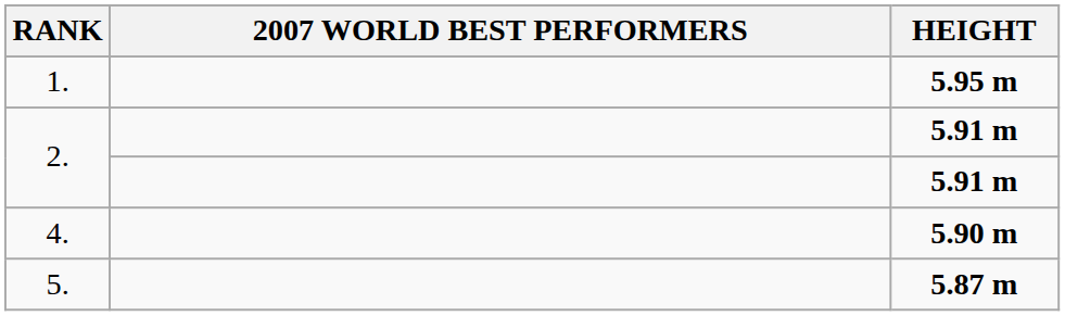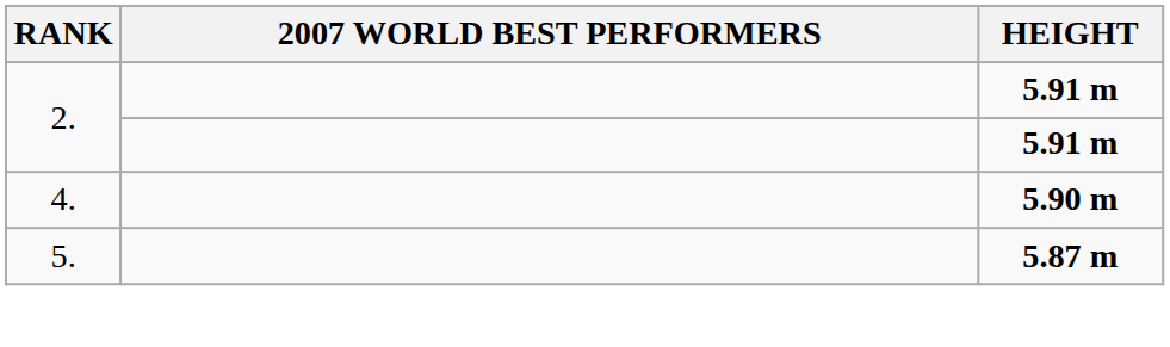- row: 1. | 5.95 m
